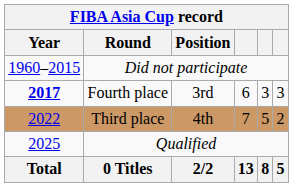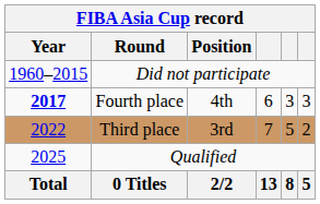Fourth place | Position: 3rd -> 4th
Third place | Position: 4th -> 3rd
